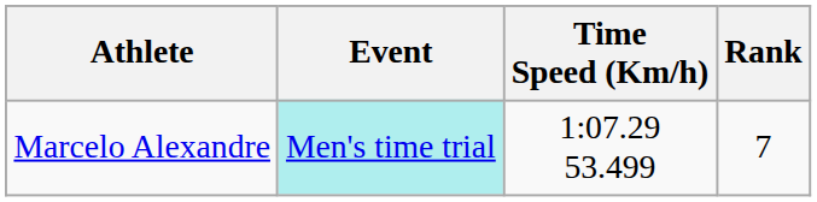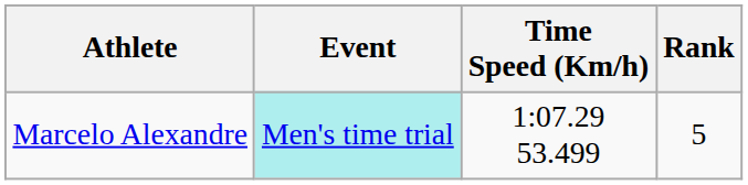Marcelo Alexandre | Rank: 7 -> 5
